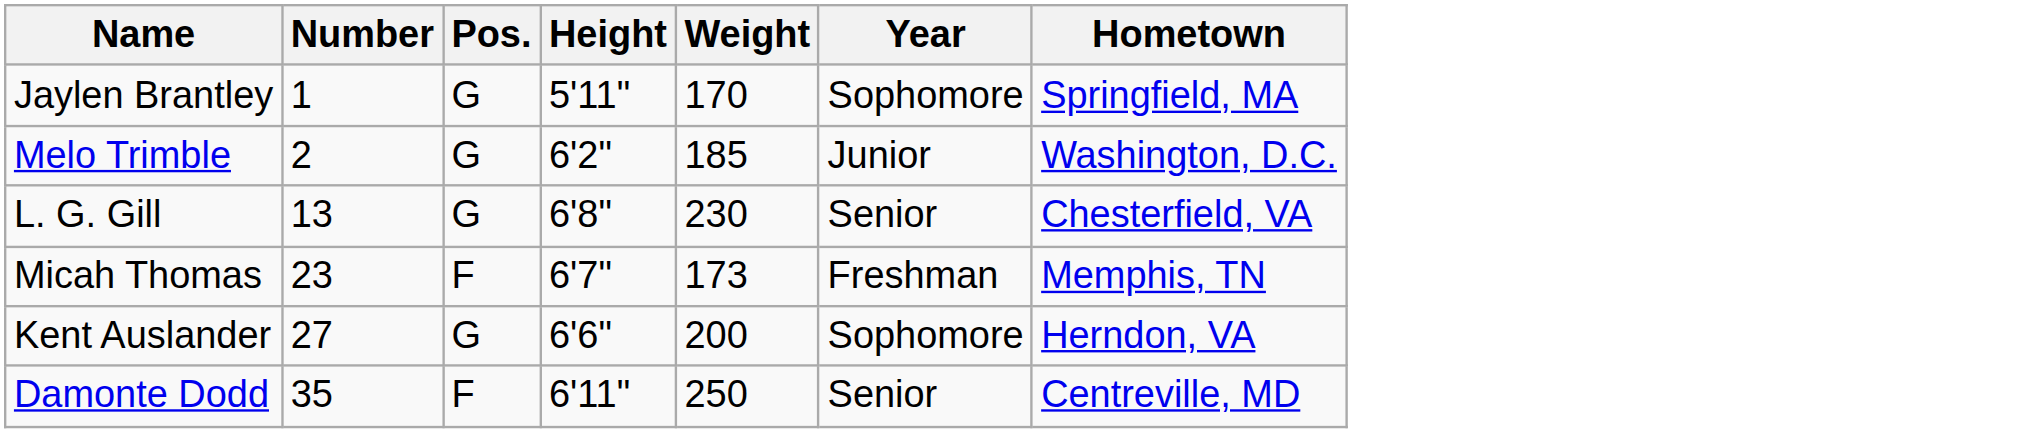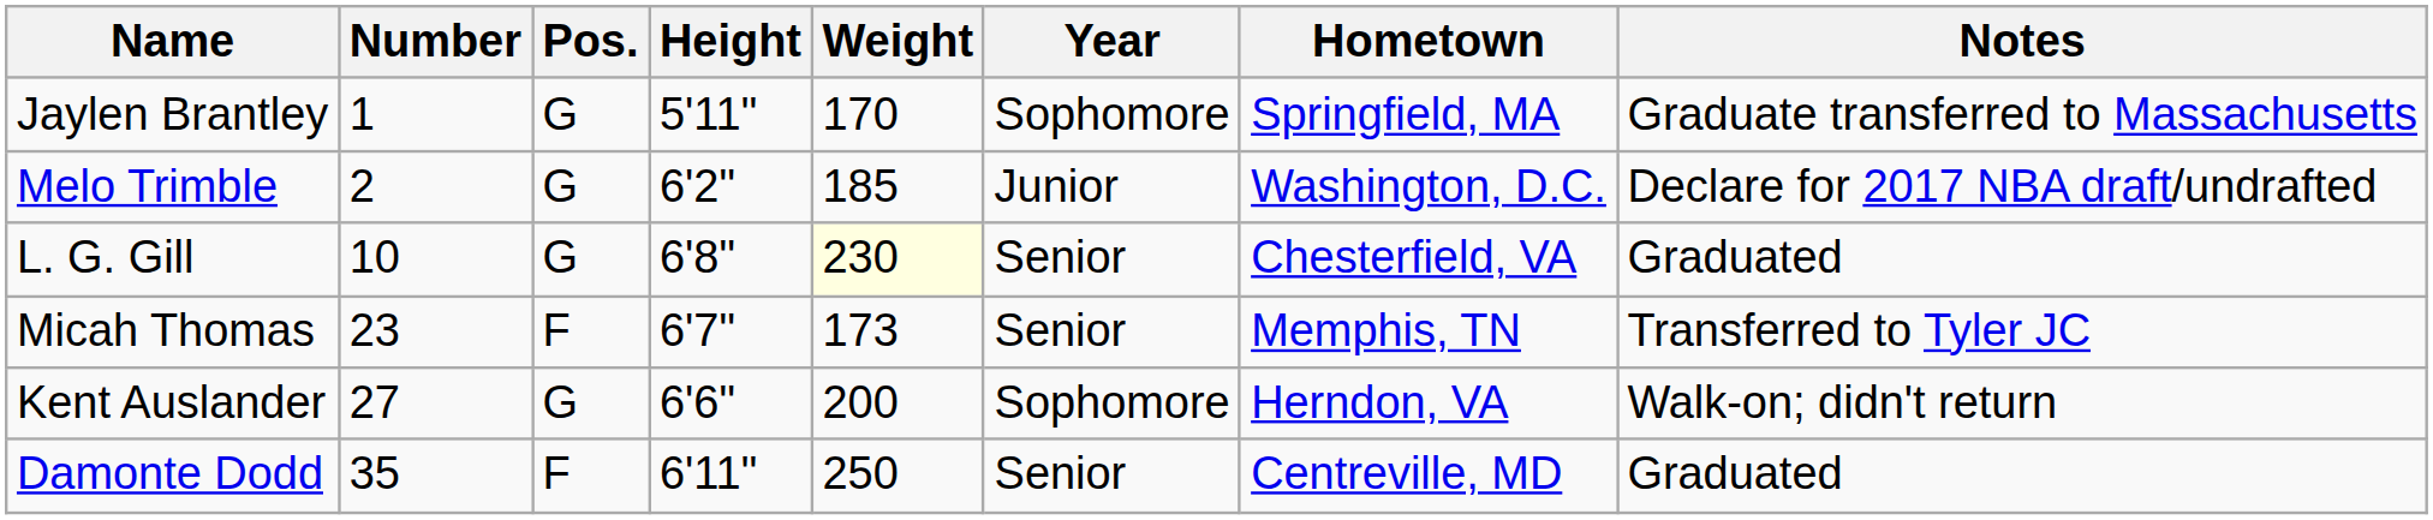+ column: Notes | Graduate transferred to Massachusetts | Declare for 2017 NBA draft/undrafted | Graduated | Transferred to Tyler JC | Walk-on; didn't return | Graduated
L. G. Gill | Number: 13 -> 10
L. G. Gill | Weight: no background -> lightyellow background
Micah Thomas | Year: Freshman -> Senior
